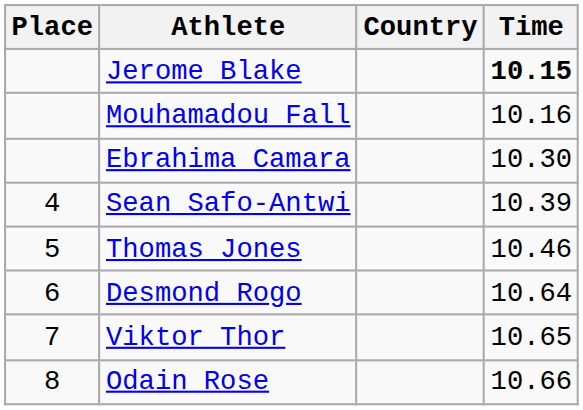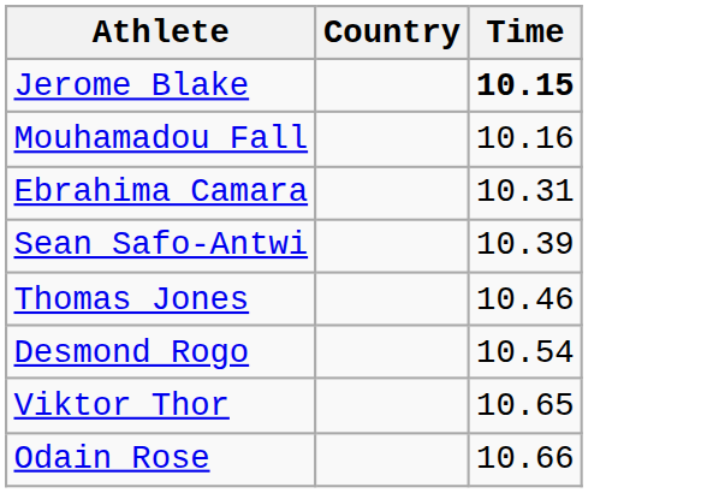- column: Place | 4 | 5 | 6 | 7 | 8
Ebrahima Camara | Time: 10.30 -> 10.31
Desmond Rogo | Time: 10.64 -> 10.54
